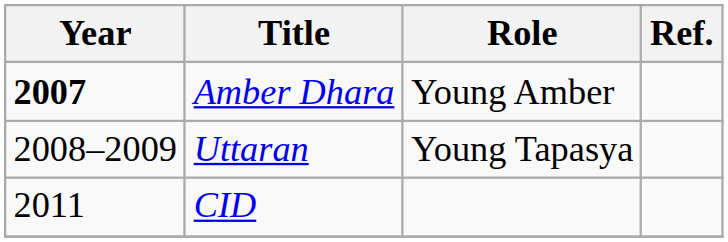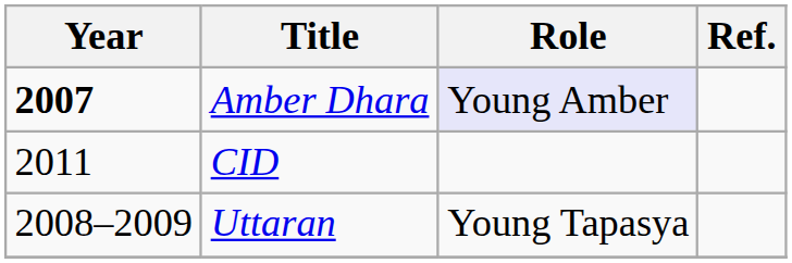Amber Dhara | Role: no background -> lavender background
rows swapped: Uttaran <-> CID
